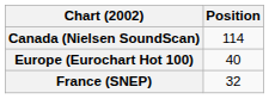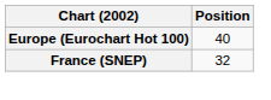- row: Canada (Nielsen SoundScan) | 114
